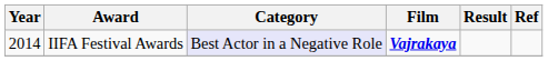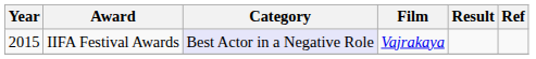IIFA Festival Awards | Year: 2014 -> 2015
IIFA Festival Awards | Film: bold -> normal
